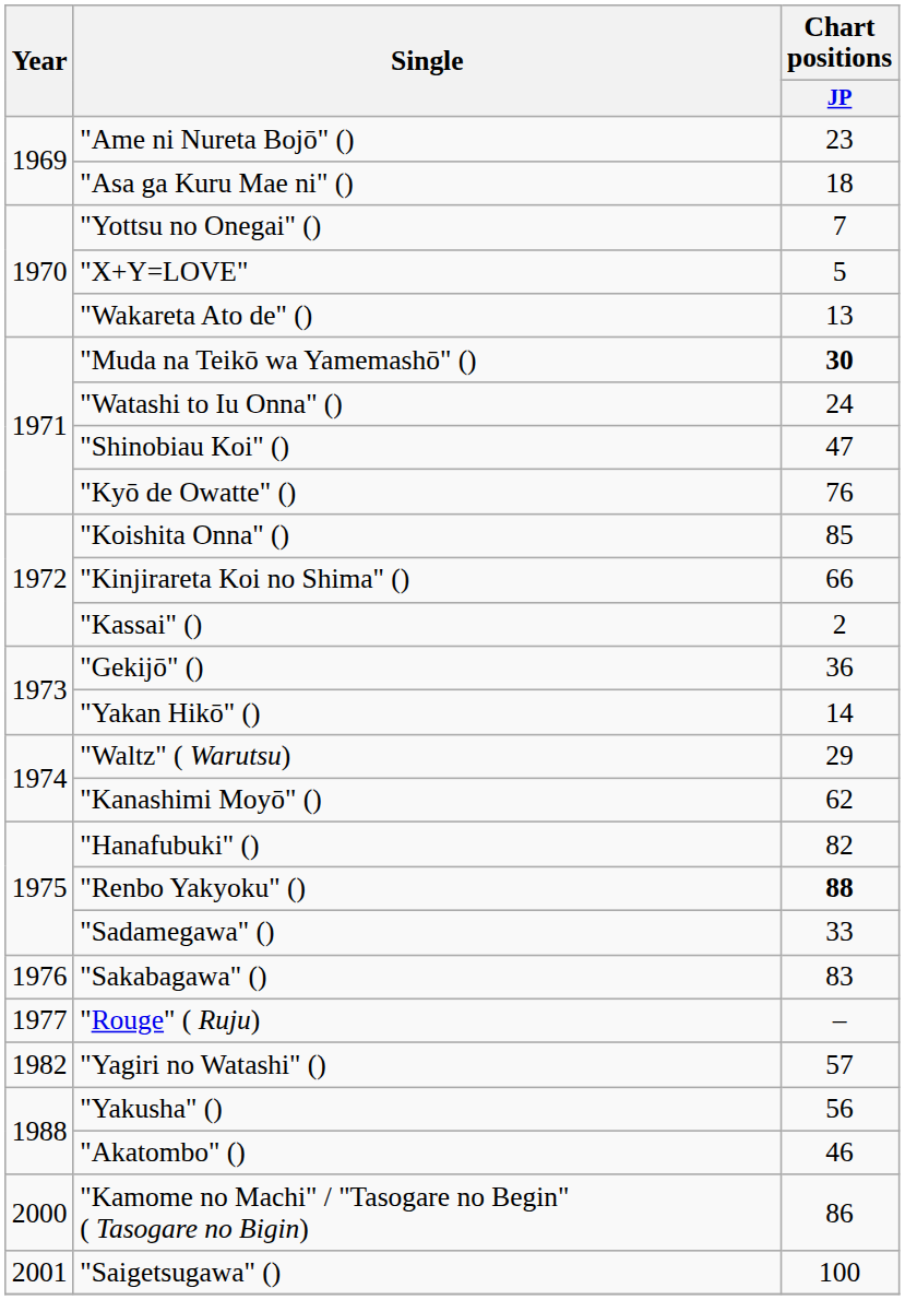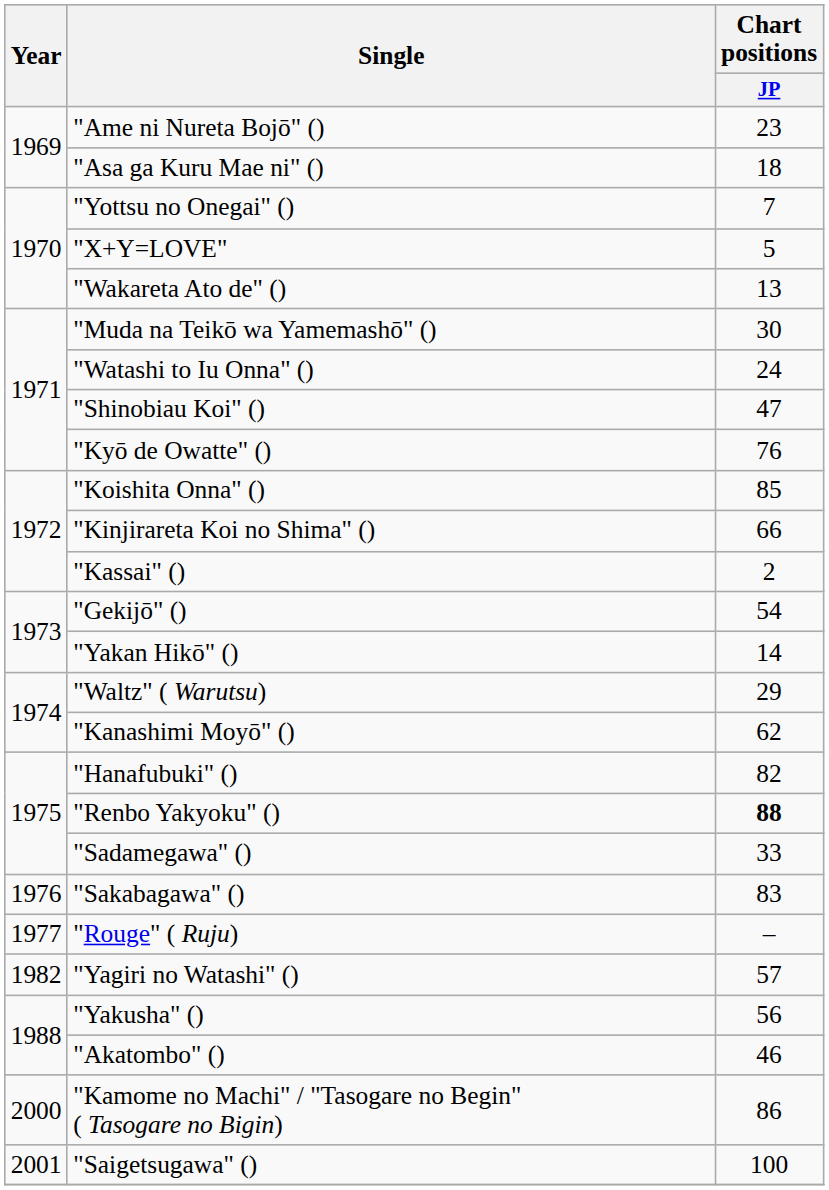"Muda na Teikō wa Yamemashō" () | Chart positions / JP: bold -> normal
"Gekijō" () | Chart positions / JP: 36 -> 54
